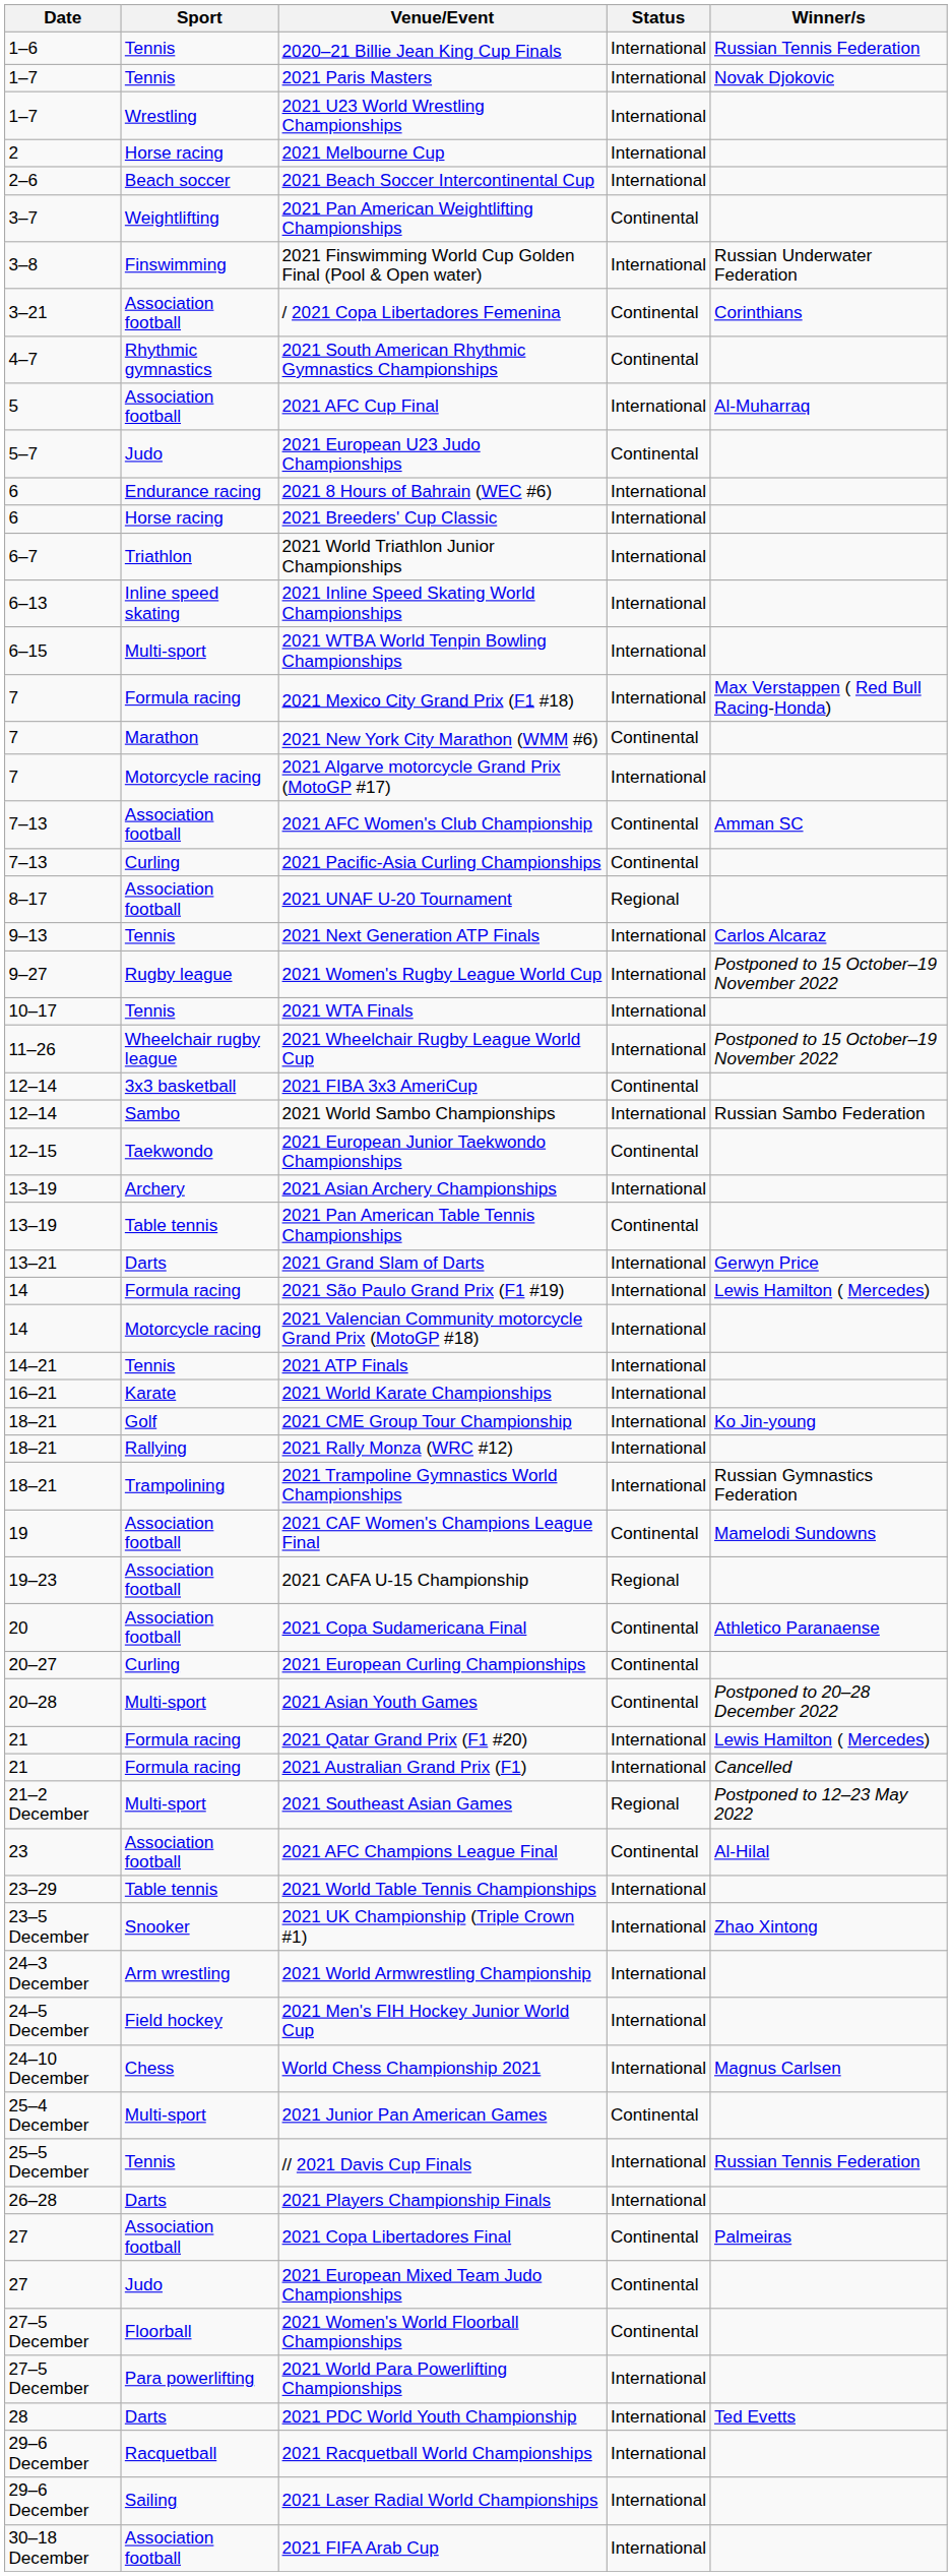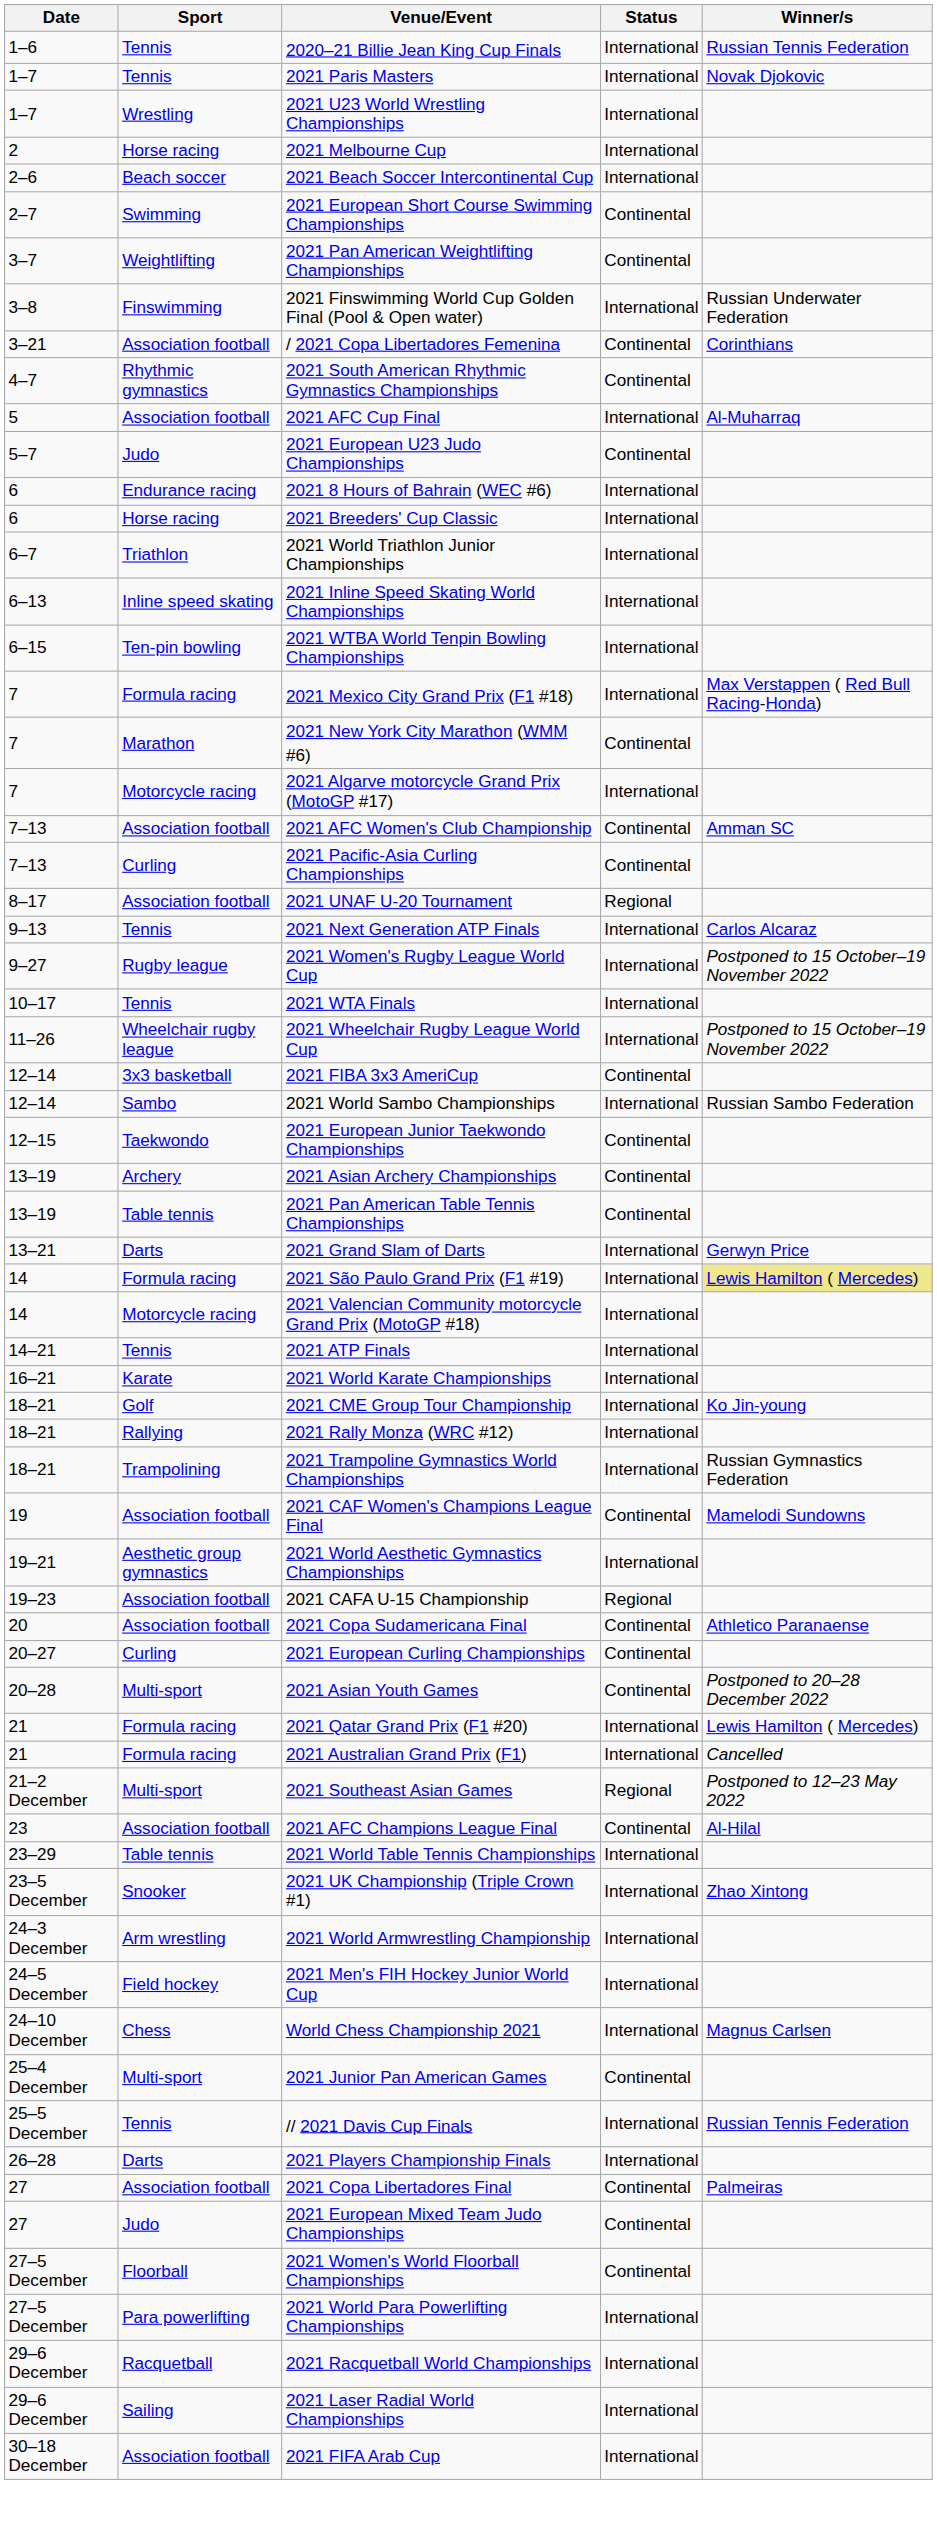+ row: 2–7 | Swimming | 2021 European Short Course Swimming Championships | Continental
2021 WTBA World Tenpin Bowling Championships | Sport: Multi-sport -> Ten-pin bowling
2021 Asian Archery Championships | Status: International -> Continental
2021 São Paulo Grand Prix (F1 #19) | Winner/s: no background -> khaki background
+ row: 19–21 | Aesthetic group gymnastics | 2021 World Aesthetic Gymnastics Championships | International
- row: 28 | Darts | 2021 PDC World Youth Championship | International | Ted Evetts
